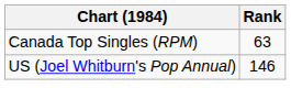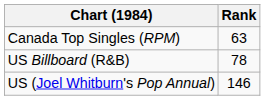+ row: US Billboard (R&B) | 78
